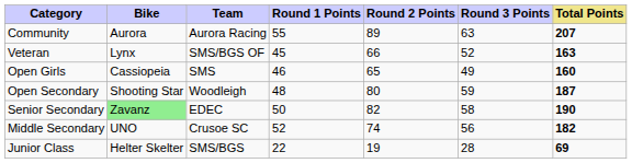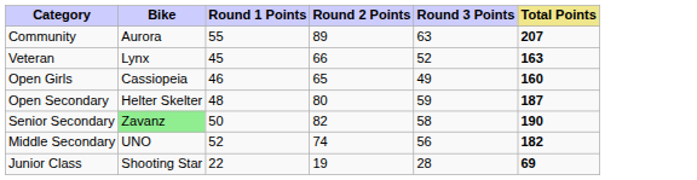- column: Team | Aurora Racing | SMS/BGS OF | SMS | Woodleigh | EDEC | Crusoe SC | SMS/BGS
Open Secondary | Bike: Shooting Star -> Helter Skelter
Junior Class | Bike: Helter Skelter -> Shooting Star
